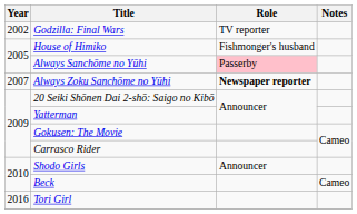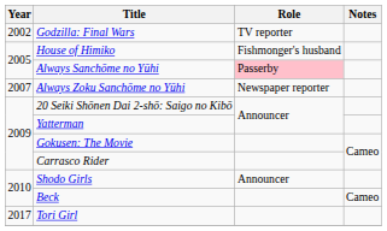Always Zoku Sanchōme no Yūhi | Role: bold -> normal
Tori Girl | Year: 2016 -> 2017
